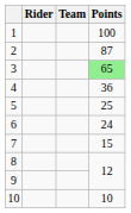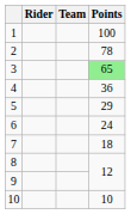2 | Points: 87 -> 78
5 | Points: 25 -> 29
7 | Points: 15 -> 18
